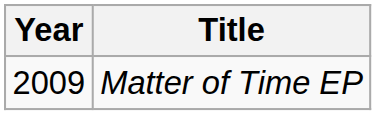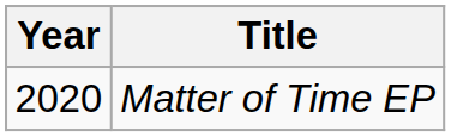Matter of Time EP | Year: 2009 -> 2020
